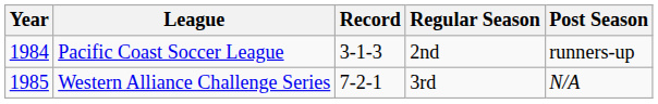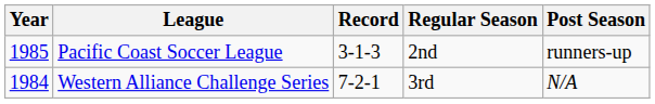Pacific Coast Soccer League | Year: 1984 -> 1985
Western Alliance Challenge Series | Year: 1985 -> 1984
